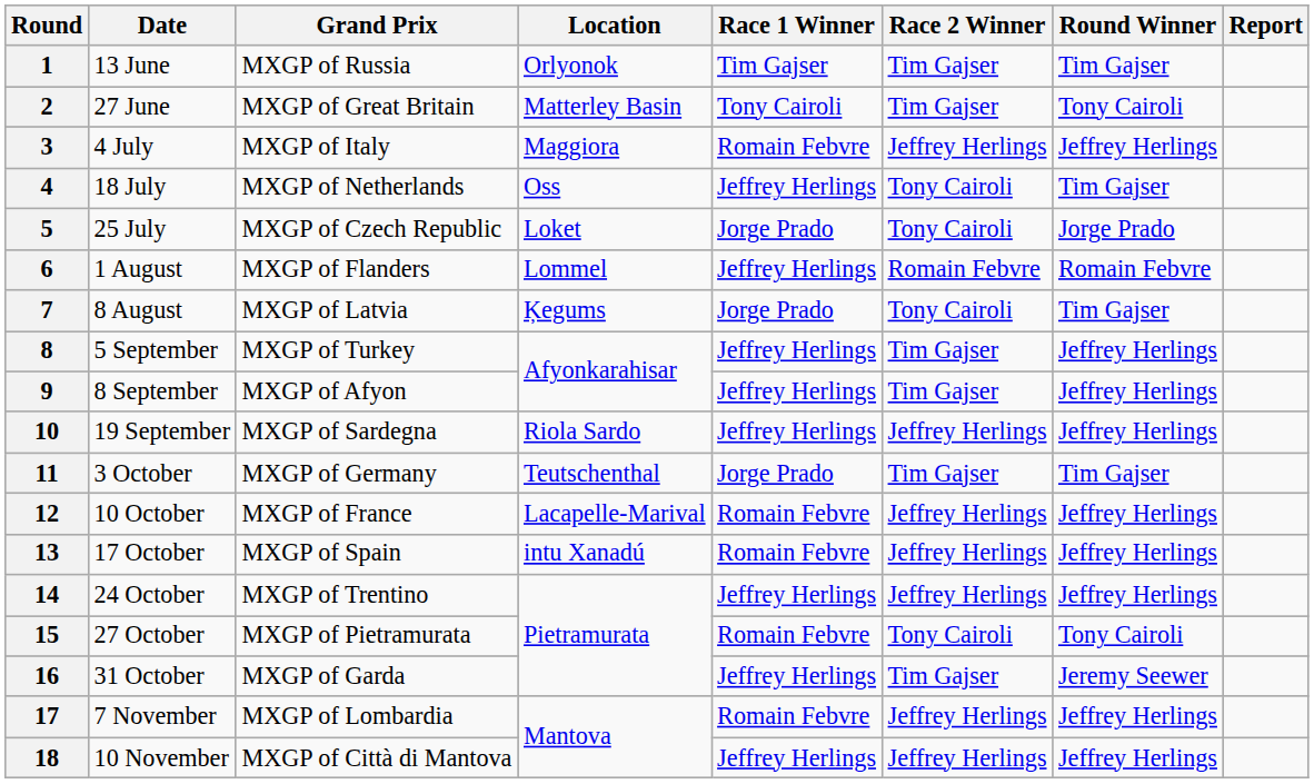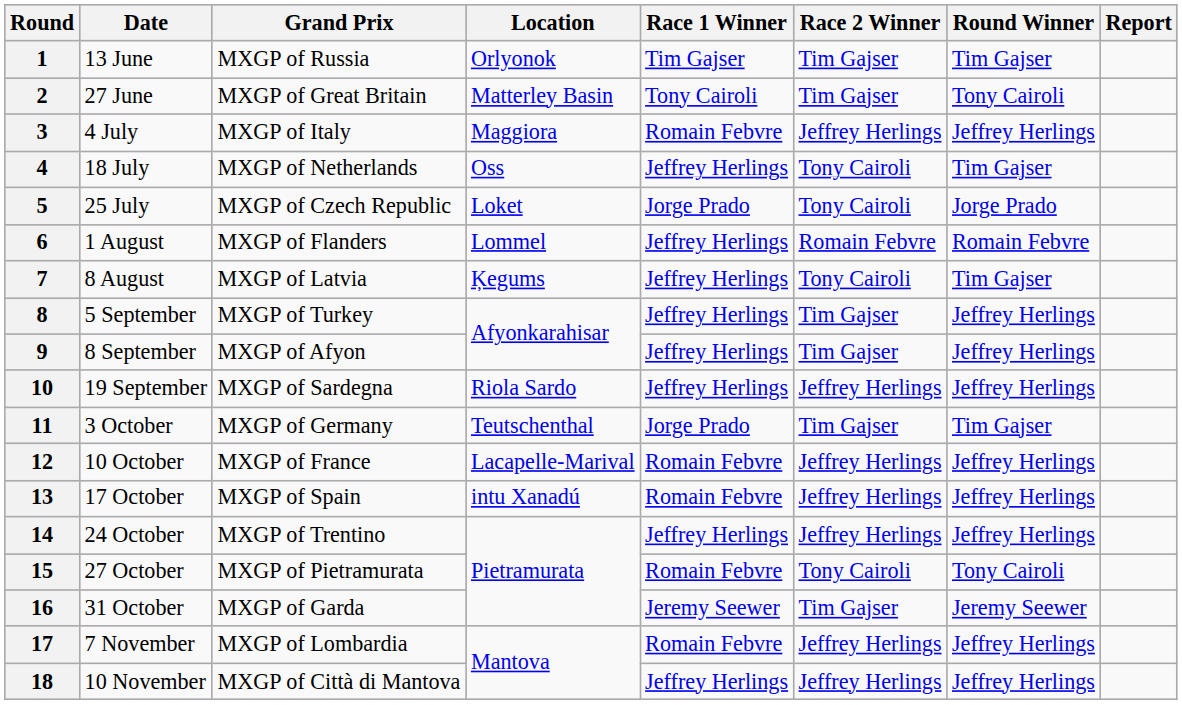7 | Race 1 Winner: Jorge Prado -> Jeffrey Herlings
16 | Race 1 Winner: Jeffrey Herlings -> Jeremy Seewer
